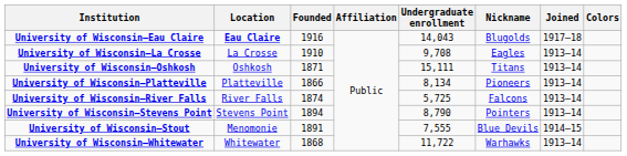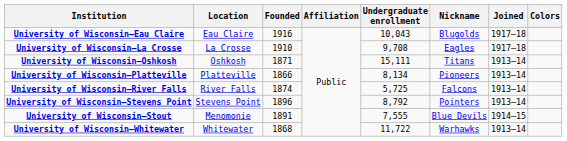University of Wisconsin–Eau Claire | Location: bold -> normal
University of Wisconsin–Eau Claire | Undergraduate enrollment: 14,043 -> 10,043
University of Wisconsin–La Crosse | Joined: 1913–14 -> 1917–18
University of Wisconsin–Stevens Point | Founded: 1894 -> 1896
University of Wisconsin–Stevens Point | Undergraduate enrollment: 8,790 -> 8,792
